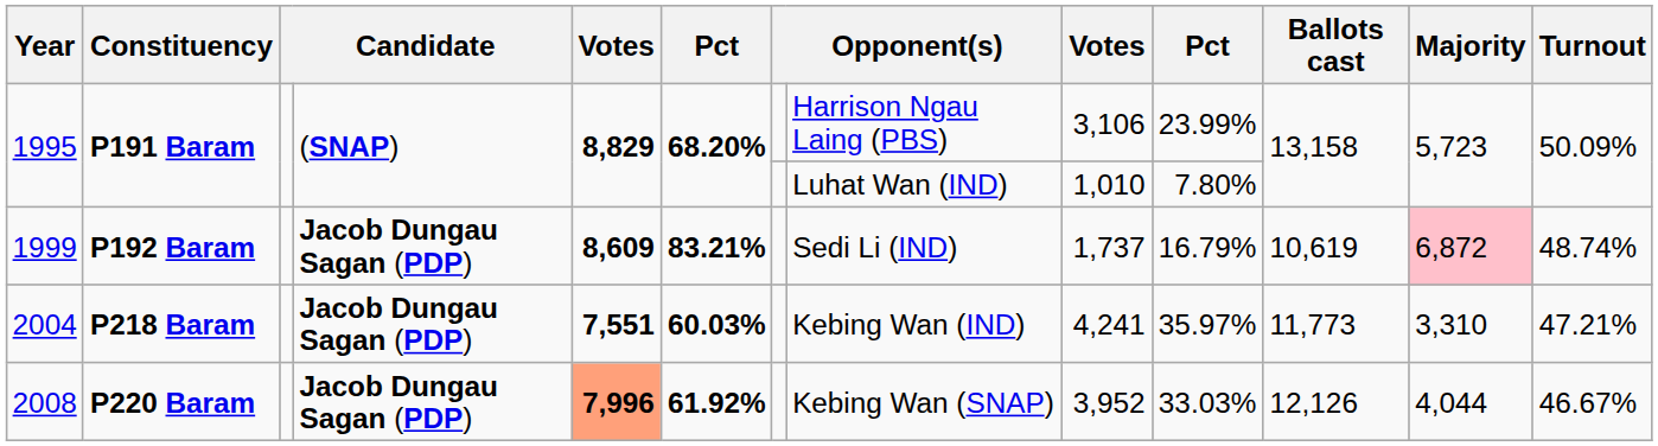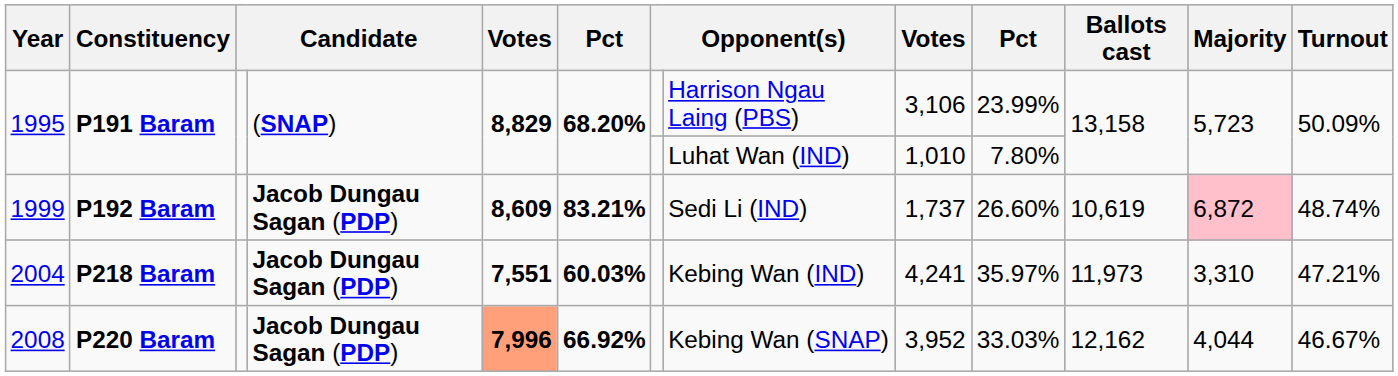1999 | column 10: 16.79% -> 26.60%
2004 | Ballots cast: 11,773 -> 11,973
2008 | column 6: 61.92% -> 66.92%
2008 | Ballots cast: 12,126 -> 12,162
